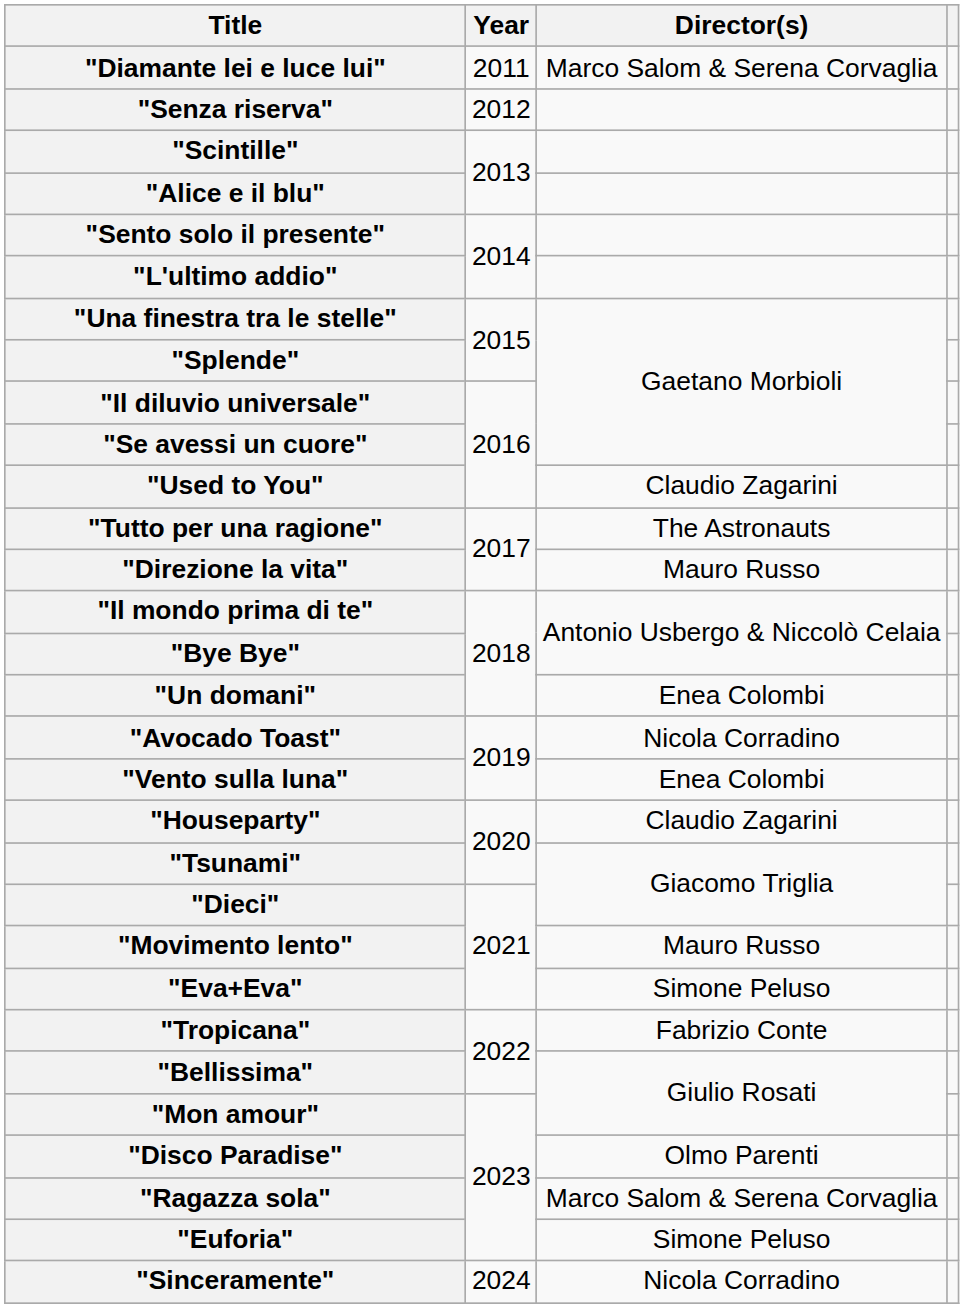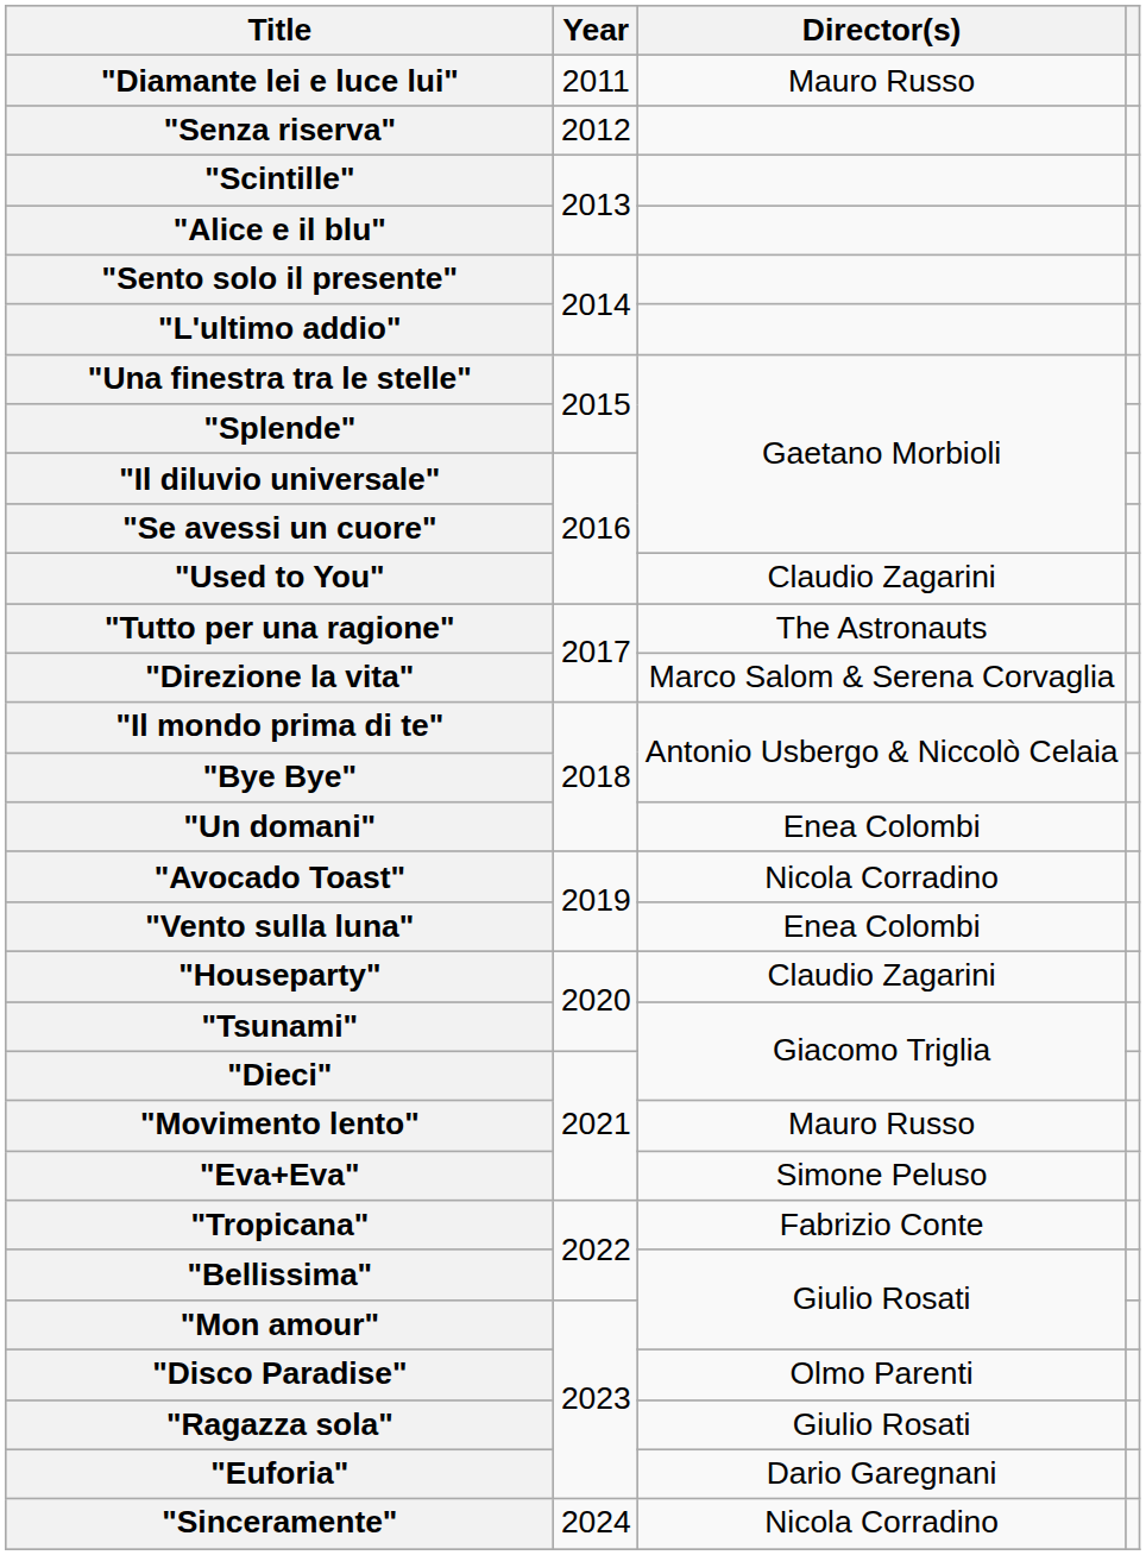"Diamante lei e luce lui" | Director(s): Marco Salom & Serena Corvaglia -> Mauro Russo
"Direzione la vita" | Director(s): Mauro Russo -> Marco Salom & Serena Corvaglia
"Ragazza sola" | Director(s): Marco Salom & Serena Corvaglia -> Giulio Rosati
"Euforia" | Director(s): Simone Peluso -> Dario Garegnani
